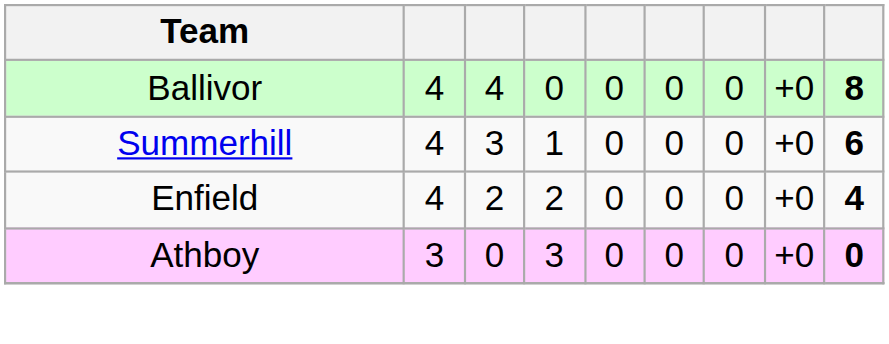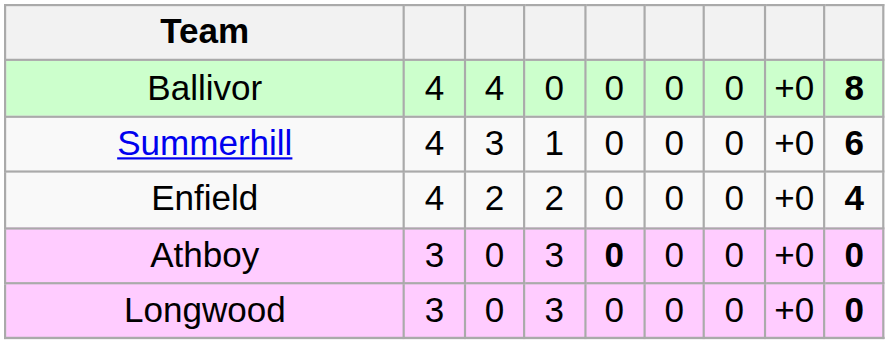Athboy | column 5: normal -> bold
+ row: Longwood | 3 | 0 | 3 | 0 | 0 | 0 | +0 | 0
